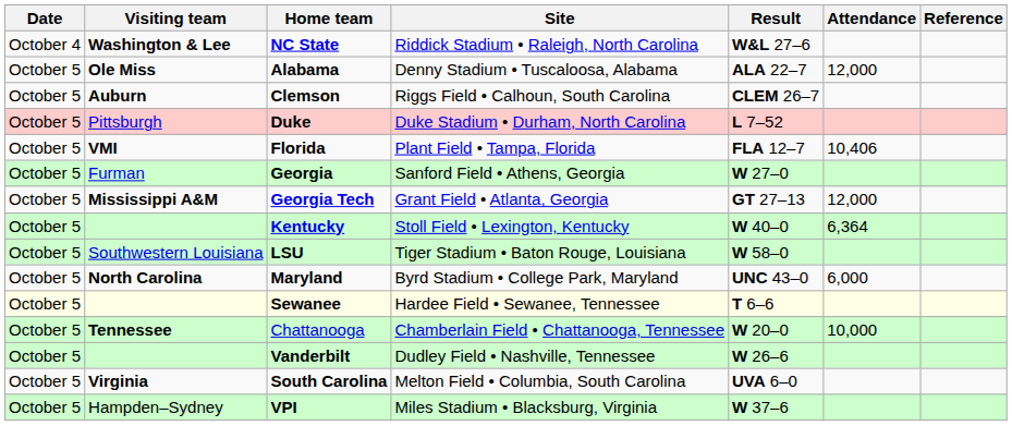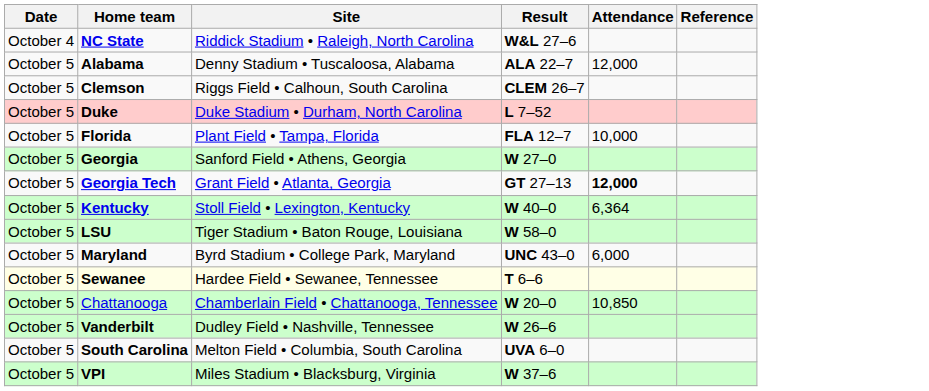- column: Visiting team | Washington & Lee | Ole Miss | Auburn | Pittsburgh | VMI | Furman | Mississippi A&M | Southwestern Louisiana | North Carolina | Tennessee | Virginia | Hampden–Sydney
Florida | Attendance: 10,406 -> 10,000
Georgia Tech | Attendance: normal -> bold
Chattanooga | Attendance: 10,000 -> 10,850
